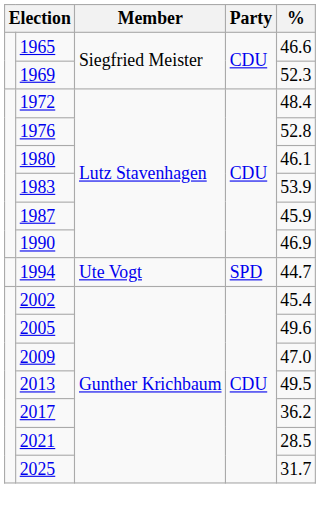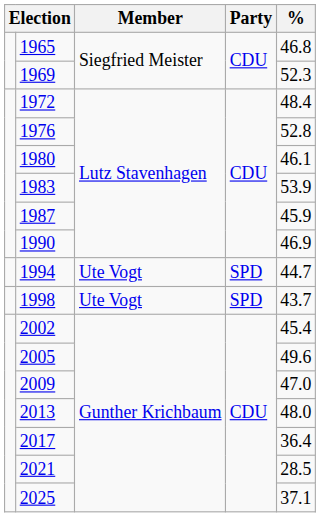1965 | %: 46.6 -> 46.8
+ row: 1998 | Ute Vogt | SPD | 43.7
2013 | %: 49.5 -> 48.0
2017 | %: 36.2 -> 36.4
2025 | %: 31.7 -> 37.1
